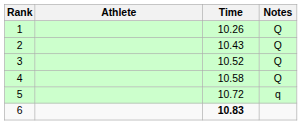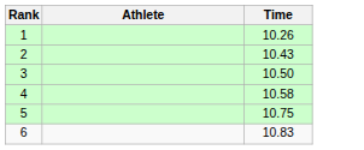- column: Notes | Q | Q | Q | Q | q
3 | Time: 10.52 -> 10.50
5 | Time: 10.72 -> 10.75
6 | Time: bold -> normal
